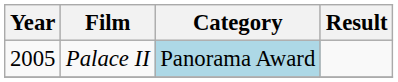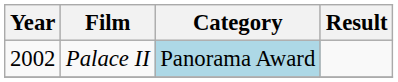Palace II | Year: 2005 -> 2002
